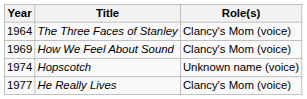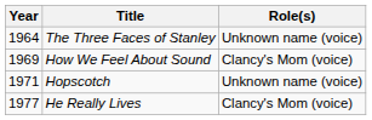The Three Faces of Stanley | Role(s): Clancy's Mom (voice) -> Unknown name (voice)
Hopscotch | Year: 1974 -> 1971
